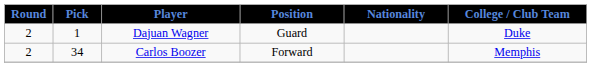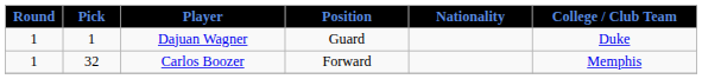Dajuan Wagner | Round: 2 -> 1
Carlos Boozer | Round: 2 -> 1
Carlos Boozer | Pick: 34 -> 32
